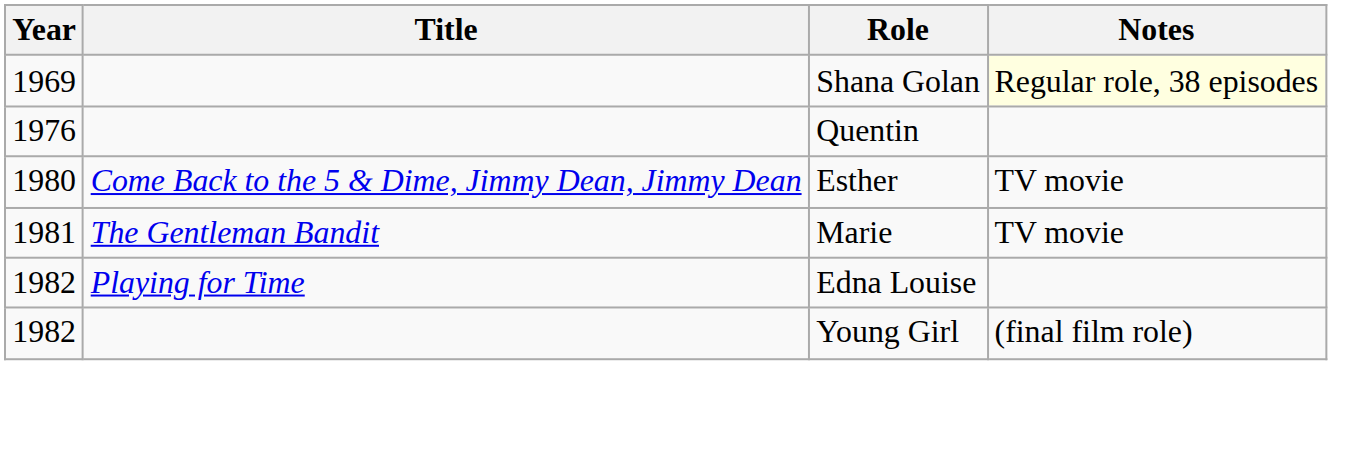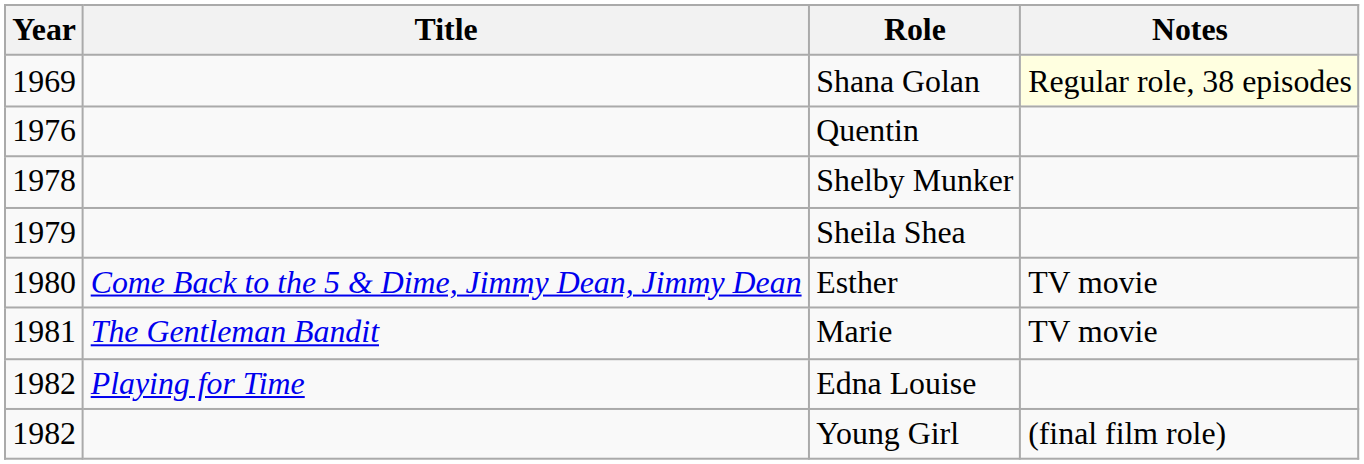+ row: 1978 | Shelby Munker
+ row: 1979 | Sheila Shea
